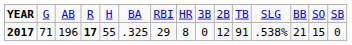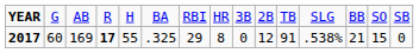2017 | column 2: 71 -> 60
2017 | column 3: 196 -> 169
